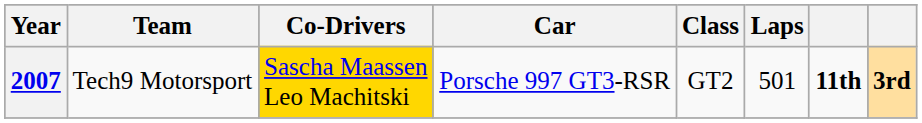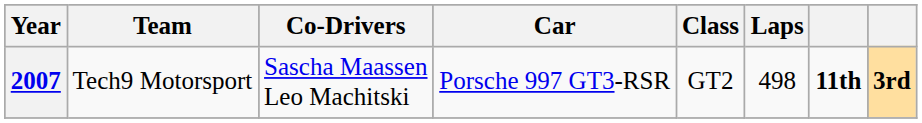2007 | Co-Drivers: gold background -> no background
2007 | Laps: 501 -> 498
